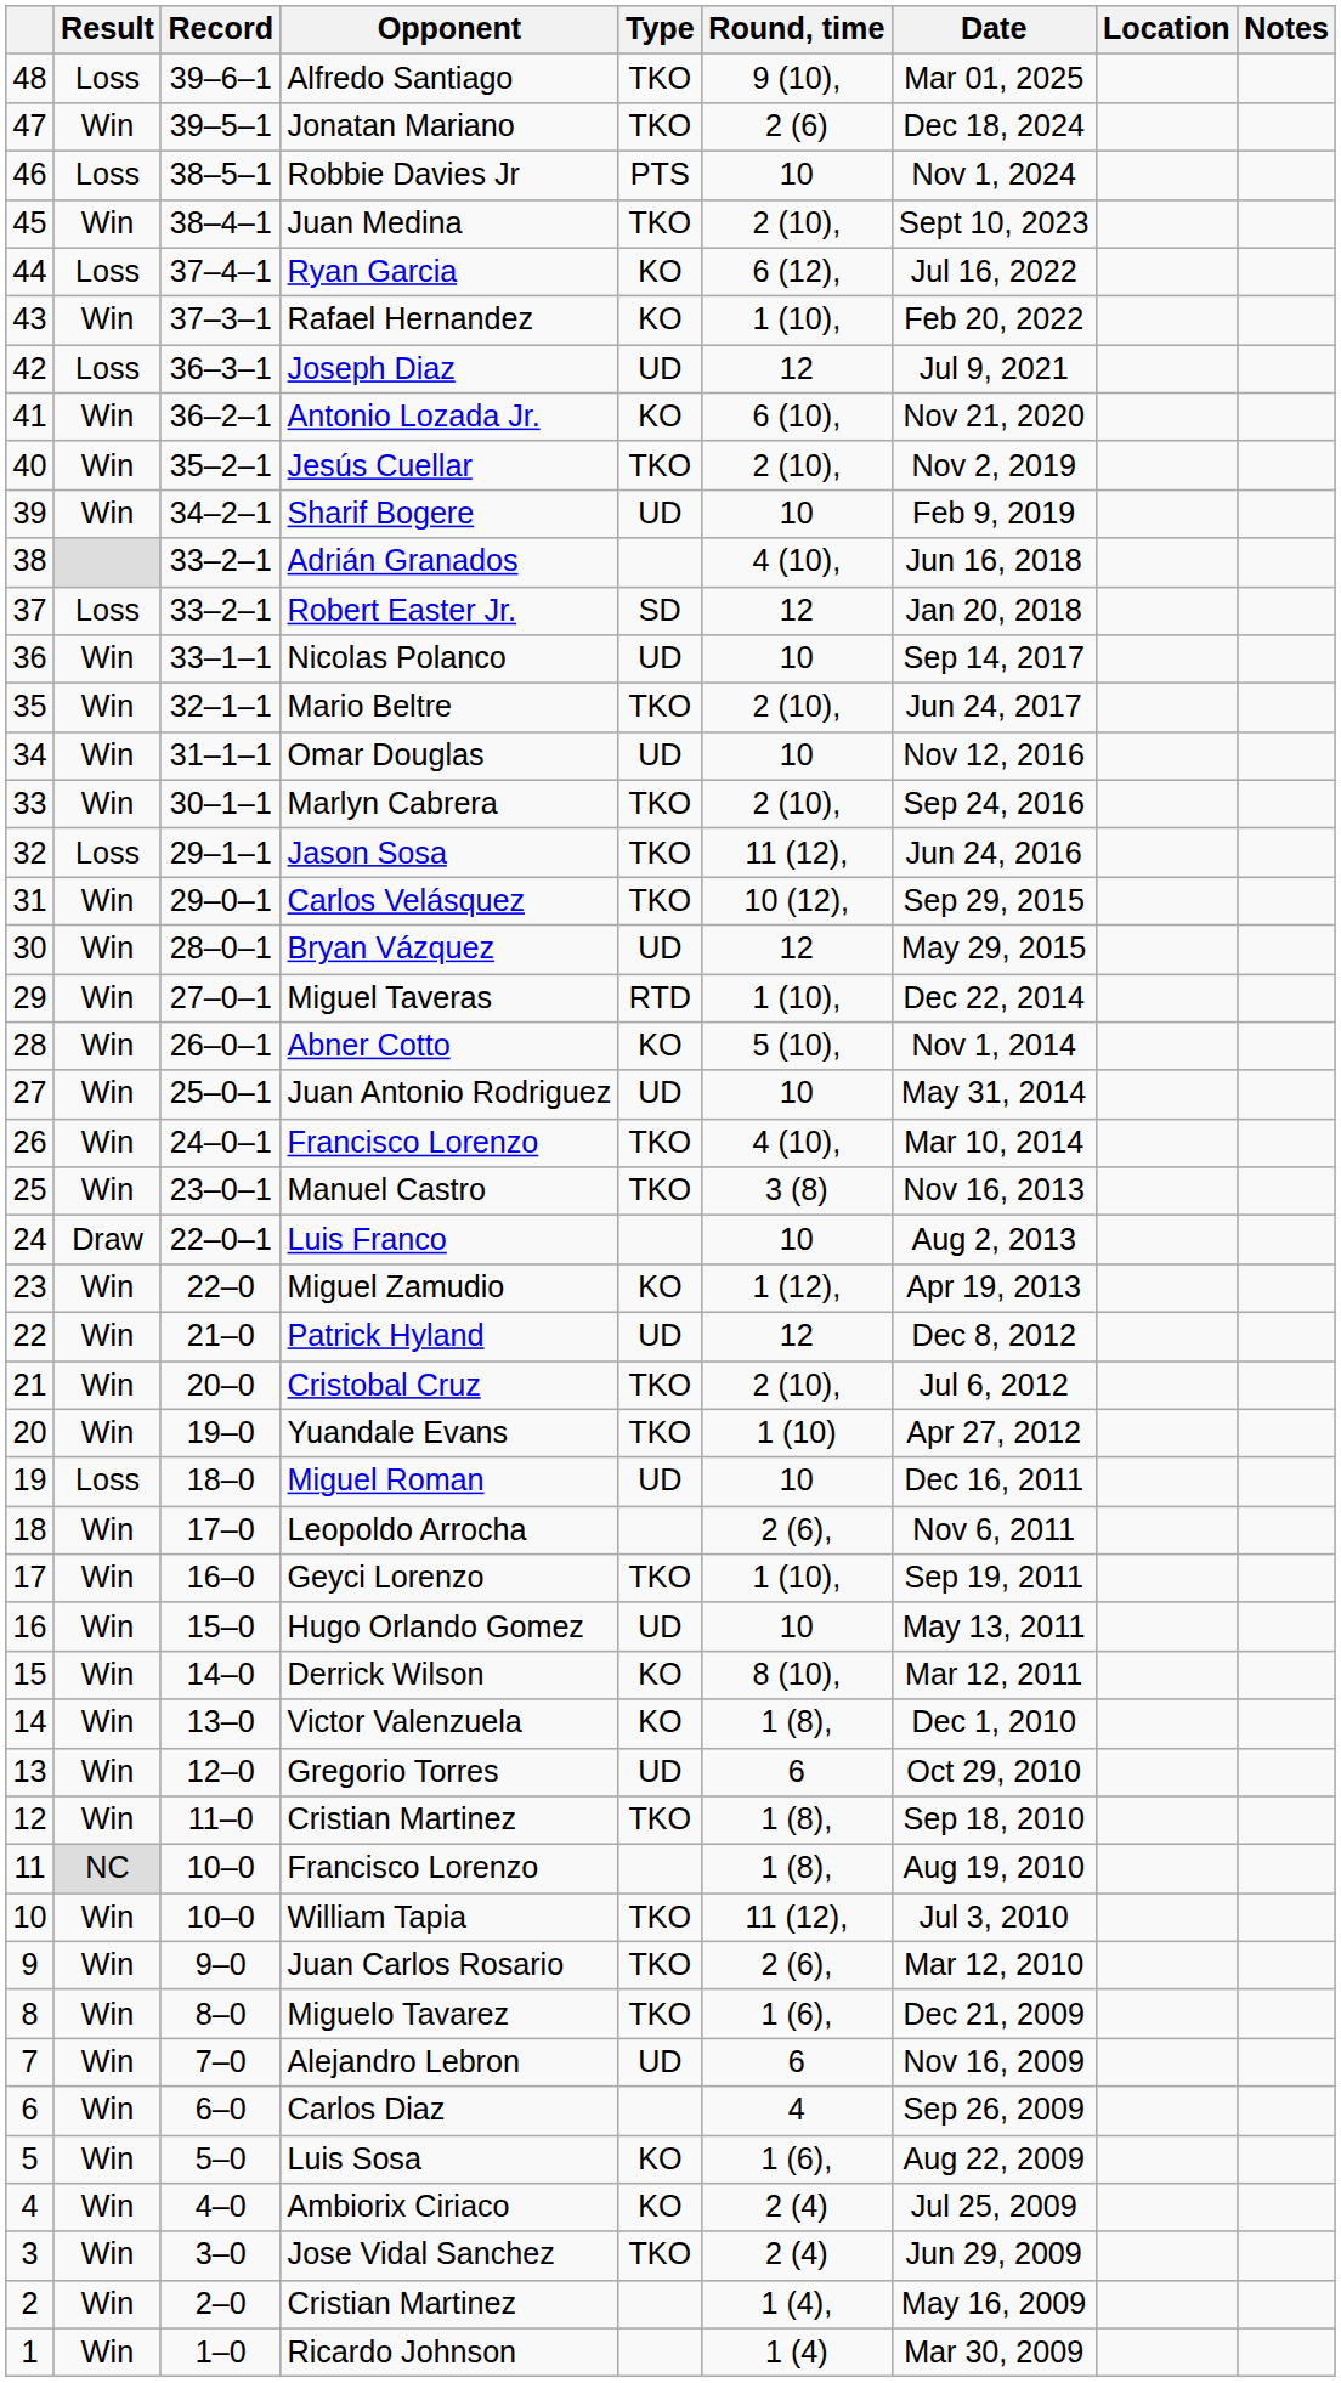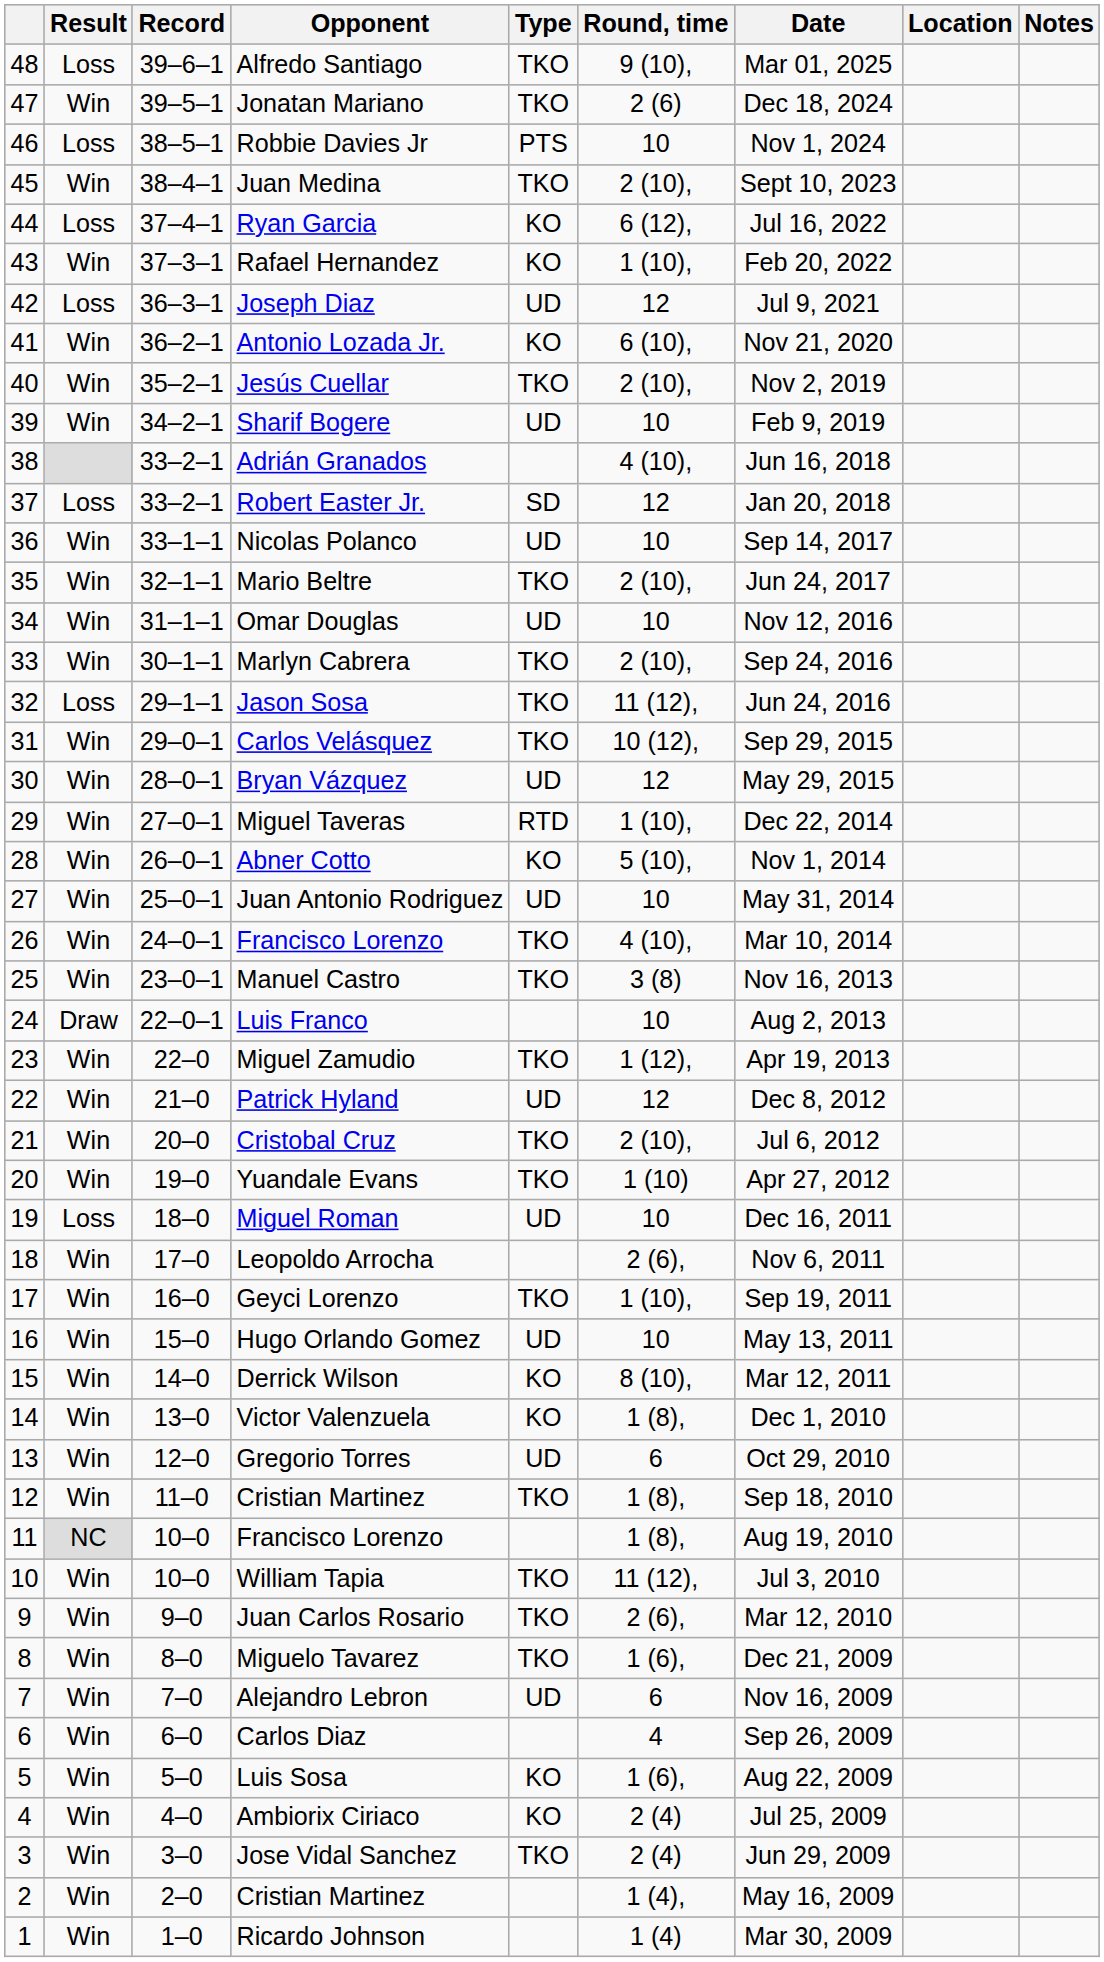Miguel Zamudio | Type: KO -> TKO
